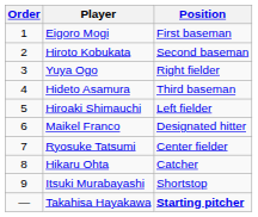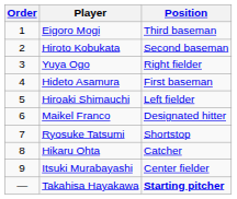Eigoro Mogi | Position: First baseman -> Third baseman
Hideto Asamura | Position: Third baseman -> First baseman
Ryosuke Tatsumi | Position: Center fielder -> Shortstop
Itsuki Murabayashi | Position: Shortstop -> Center fielder
